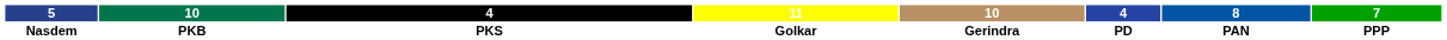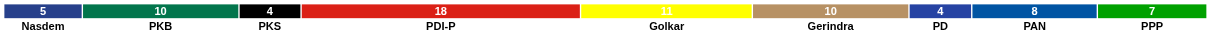+ column: 18 | PDI-P
